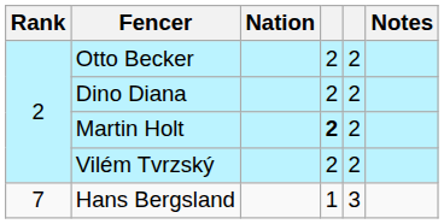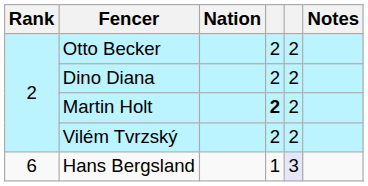Hans Bergsland | Rank: 7 -> 6
Hans Bergsland | column 5: no background -> lavender background
